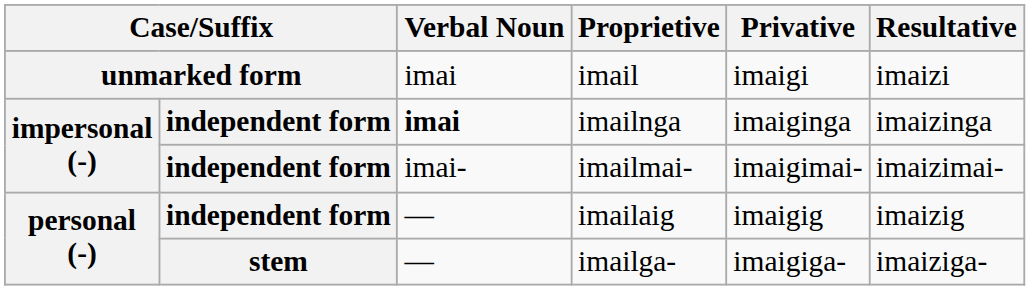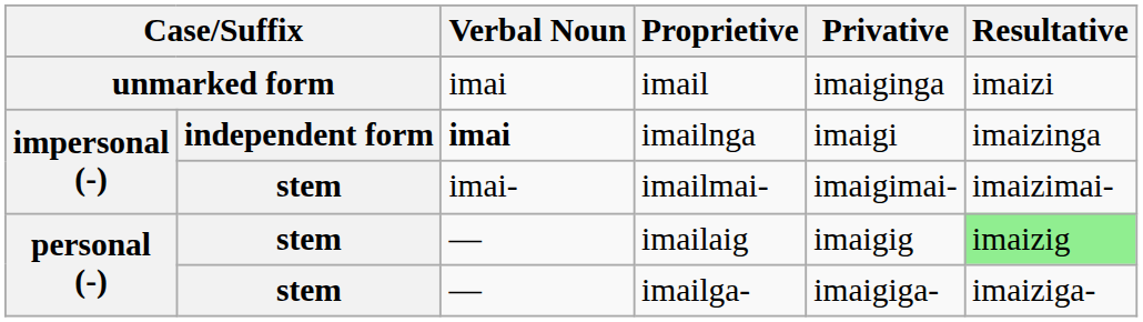imail | Privative: imaigi -> imaiginga
imailnga | Privative: imaiginga -> imaigi
imailmai- | column 2: independent form -> stem
imailaig | column 2: independent form -> stem
imailaig | Resultative: no background -> lightgreen background
